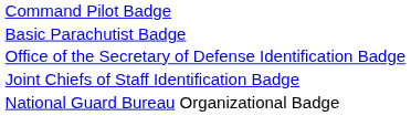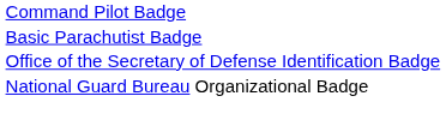- row: Joint Chiefs of Staff Identification Badge
